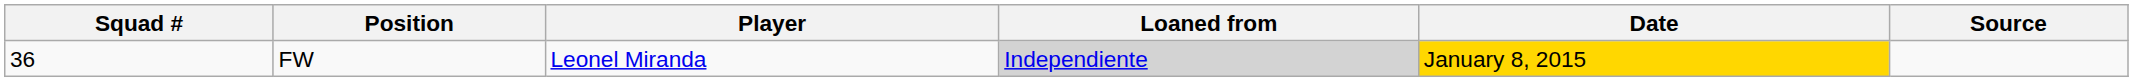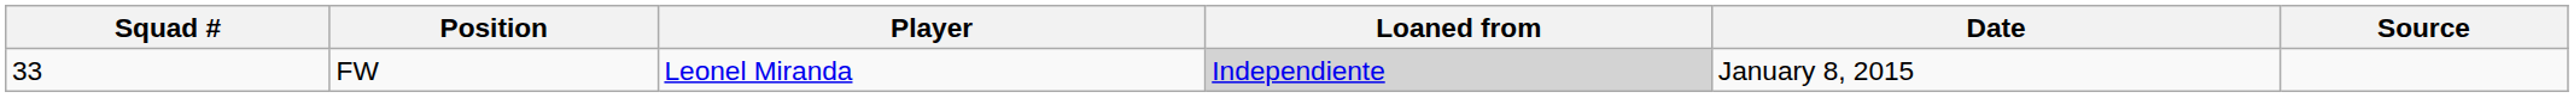FW | Squad #: 36 -> 33
FW | Date: gold background -> no background
